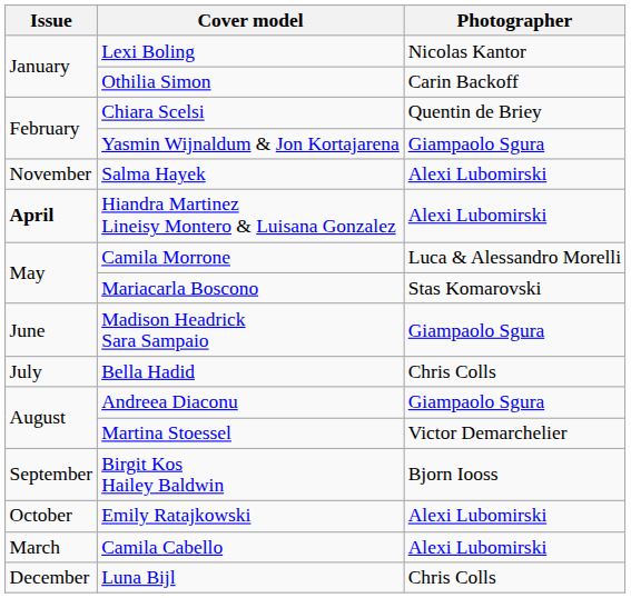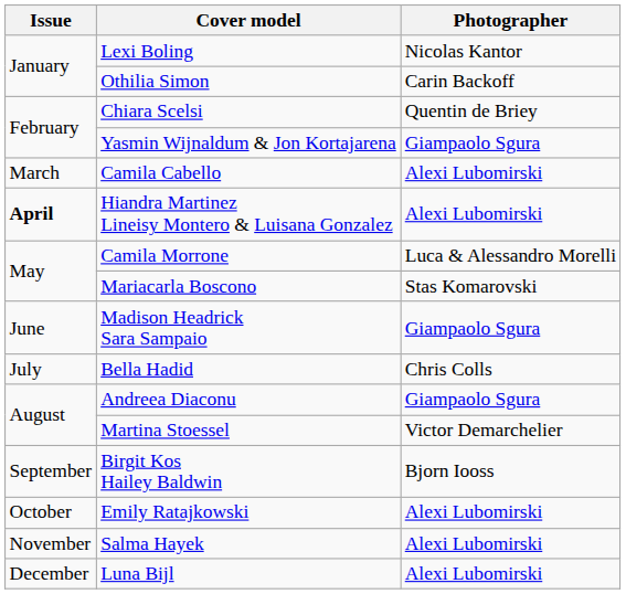rows swapped: Camila Cabello <-> Salma Hayek
Luna Bijl | Photographer: Chris Colls -> Alexi Lubomirski
